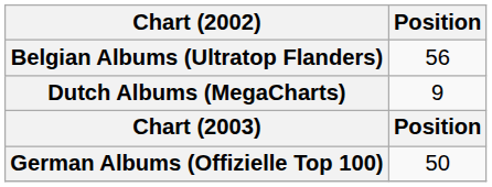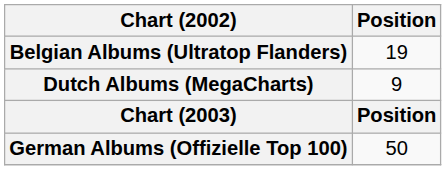Belgian Albums (Ultratop Flanders) | Position: 56 -> 19
